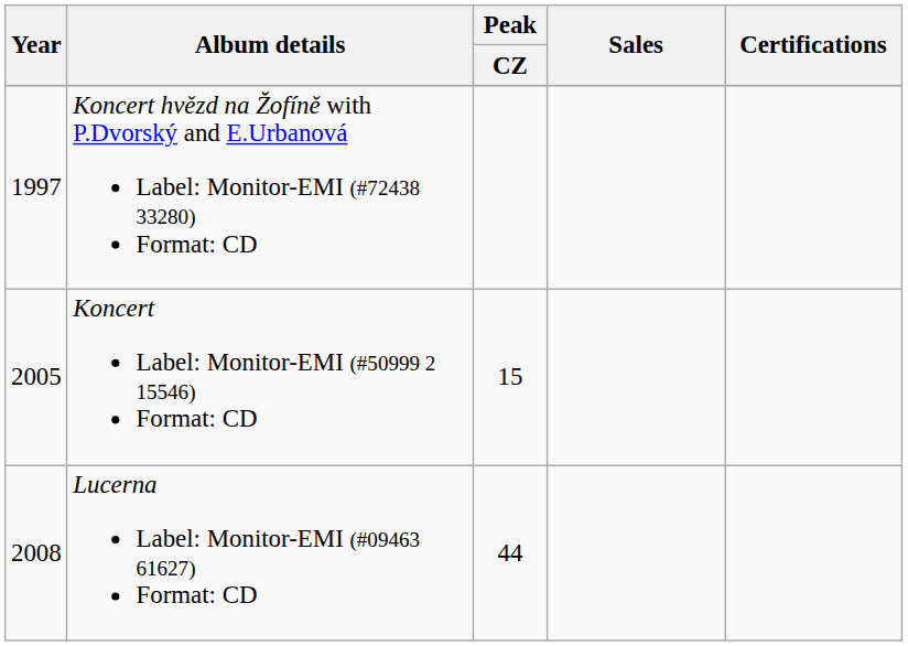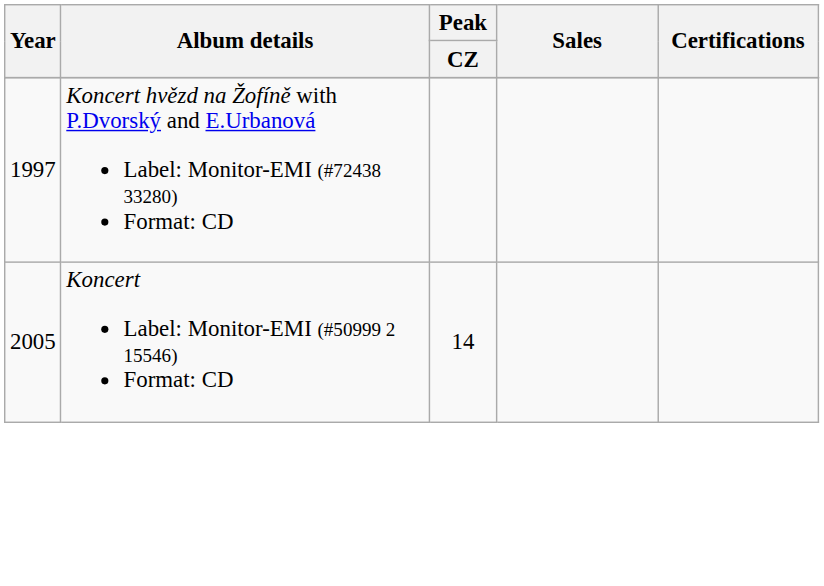Koncert Label: Monitor-EMI (#50999 2 15546) Format: CD | Peak / CZ: 15 -> 14
- row: 2008 | Lucerna Label: Monitor-EMI (#09463 61627) Format: CD | 44
